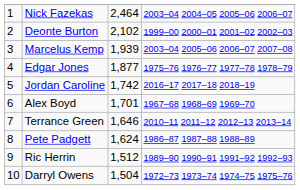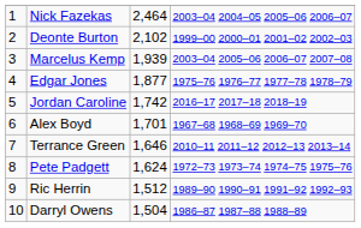Pete Padgett | column 4: 1986–87 1987–88 1988–89 -> 1972–73 1973–74 1974–75 1975–76
Darryl Owens | column 4: 1972–73 1973–74 1974–75 1975–76 -> 1986–87 1987–88 1988–89
